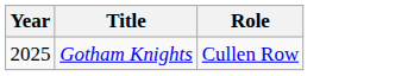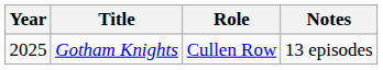+ column: Notes | 13 episodes
